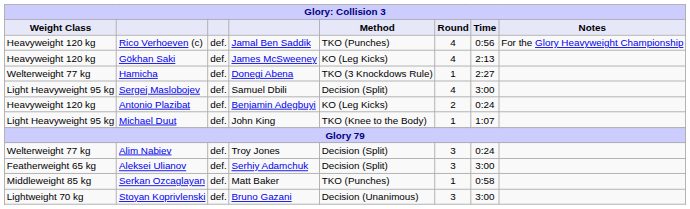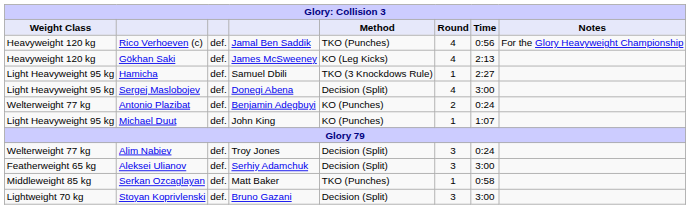Hamicha | Weight Class: Welterweight 77 kg -> Light Heavyweight 95 kg
Hamicha | column 4: Donegi Abena -> Samuel Dbili
Sergej Maslobojev | column 4: Samuel Dbili -> Donegi Abena
Antonio Plazibat | Weight Class: Heavyweight 120 kg -> Welterweight 77 kg
Antonio Plazibat | Method: KO (Leg Kicks) -> KO (Punches)
Michael Duut | Method: TKO (Knee to the Body) -> KO (Punches)
Stoyan Koprivlenski | Method: Decision (Unanimous) -> Decision (Split)
